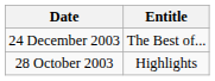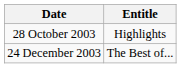rows swapped: 28 October 2003 <-> 24 December 2003
